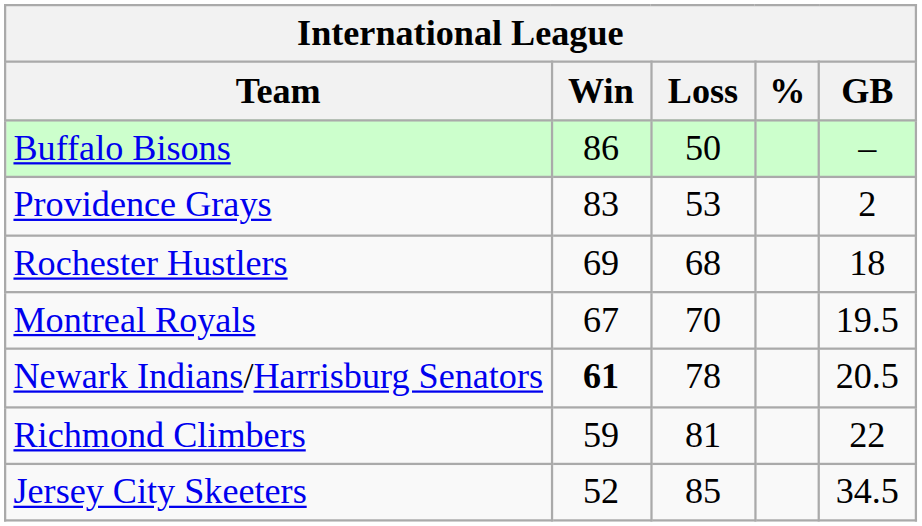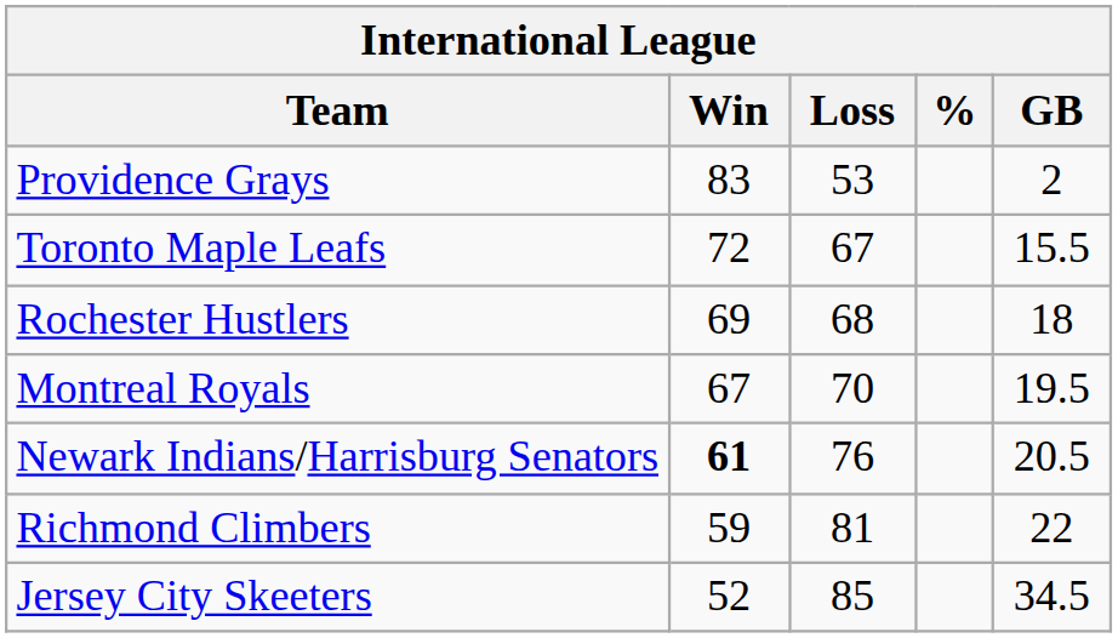- row: Buffalo Bisons | 86 | 50 | –
+ row: Toronto Maple Leafs | 72 | 67 | 15.5
Newark Indians/Harrisburg Senators | Loss: 78 -> 76
